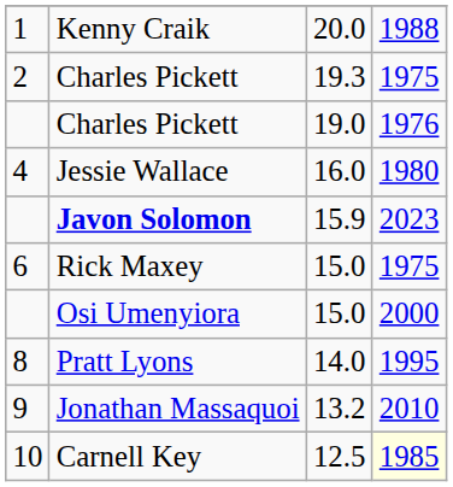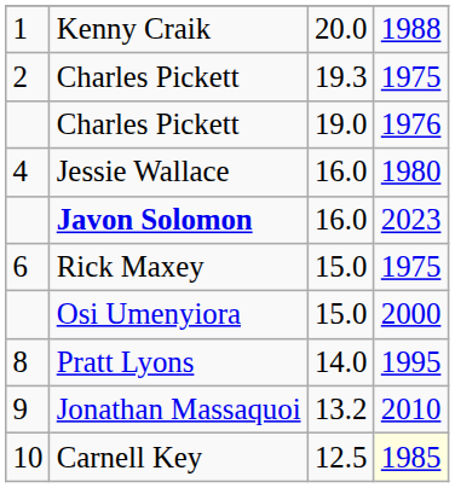Javon Solomon | column 3: 15.9 -> 16.0
